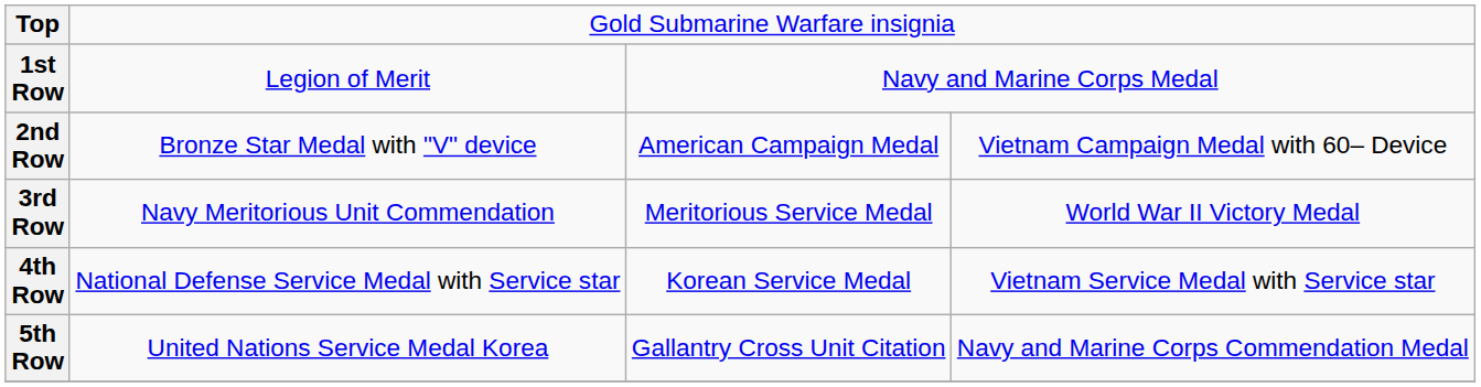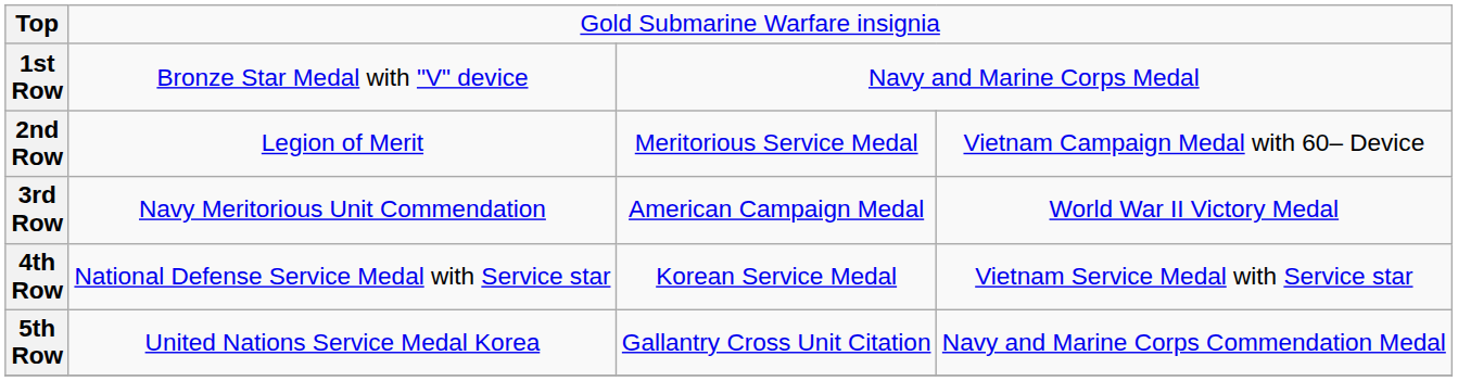1st Row | column 2: Legion of Merit -> Bronze Star Medal with "V" device
2nd Row | column 2: Bronze Star Medal with "V" device -> Legion of Merit
2nd Row | column 3: American Campaign Medal -> Meritorious Service Medal
3rd Row | column 3: Meritorious Service Medal -> American Campaign Medal
